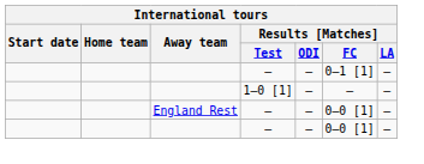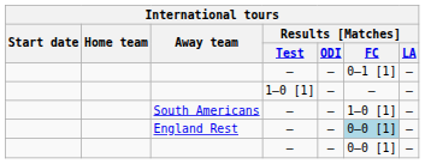+ row: South Americans | — | — | 1–0 [1] | —
England Rest | Results [Matches] / FC: no background -> lightblue background
